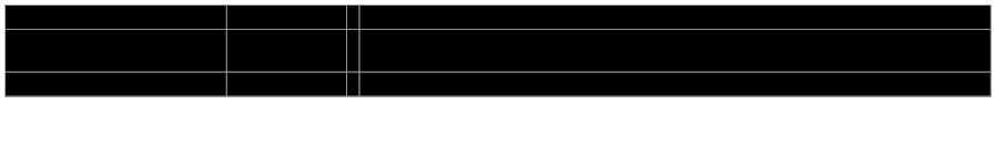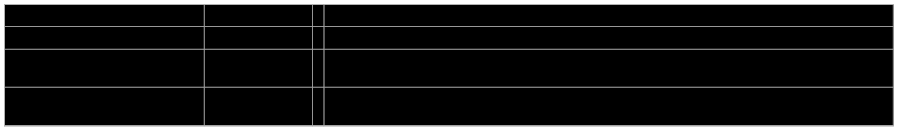Megan Whiddon | column 4: Graduated from National Sports Academy Grew up in California -> Played for the Mississauga Jr. Chiefs
+ row: Paige Horton | Defense | Member of PWHL’s London Jr. Devilettes Tallest member of the team at 5-11
Jillian Skinner | column 4: Played for the Mississauga Jr. Chiefs -> Graduated from National Sports Academy Grew up in California
